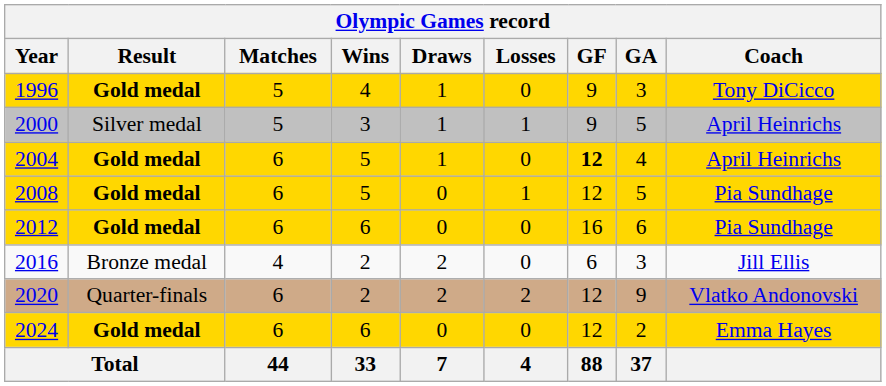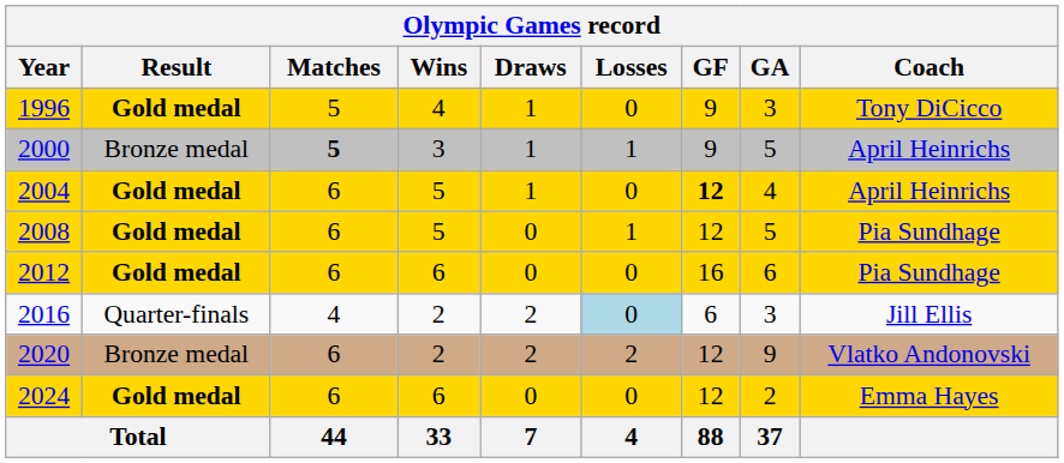2000 | Result: Silver medal -> Bronze medal
2000 | Matches: normal -> bold
2016 | Result: Bronze medal -> Quarter-finals
2016 | Losses: no background -> lightblue background
2020 | Result: Quarter-finals -> Bronze medal
